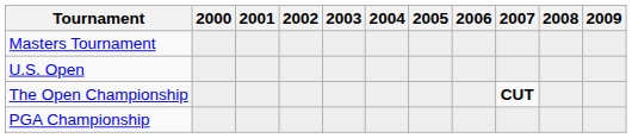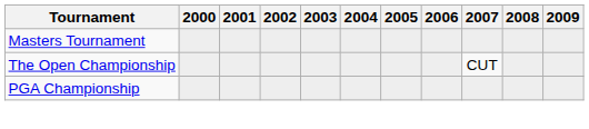- row: U.S. Open
The Open Championship | 2007: bold -> normal
